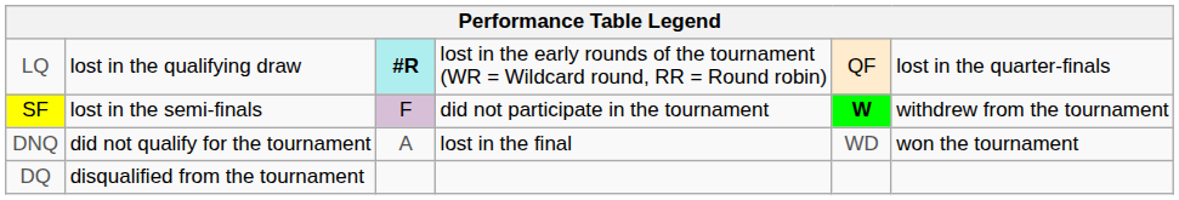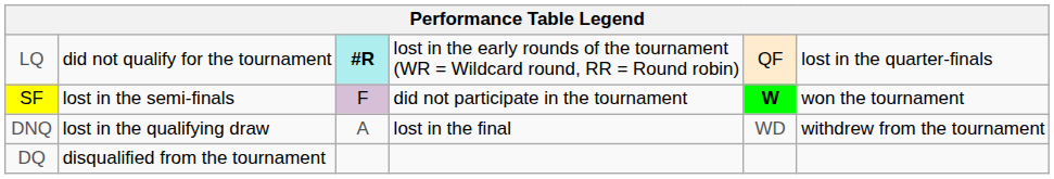LQ | column 2: lost in the qualifying draw -> did not qualify for the tournament
SF | column 6: withdrew from the tournament -> won the tournament
DNQ | column 2: did not qualify for the tournament -> lost in the qualifying draw
DNQ | column 6: won the tournament -> withdrew from the tournament
